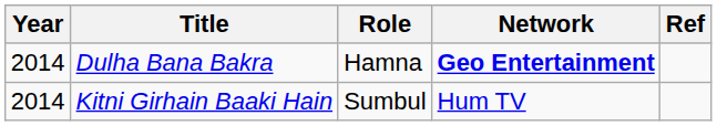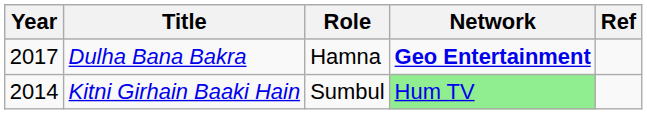Dulha Bana Bakra | Year: 2014 -> 2017
Kitni Girhain Baaki Hain | Network: no background -> lightgreen background
